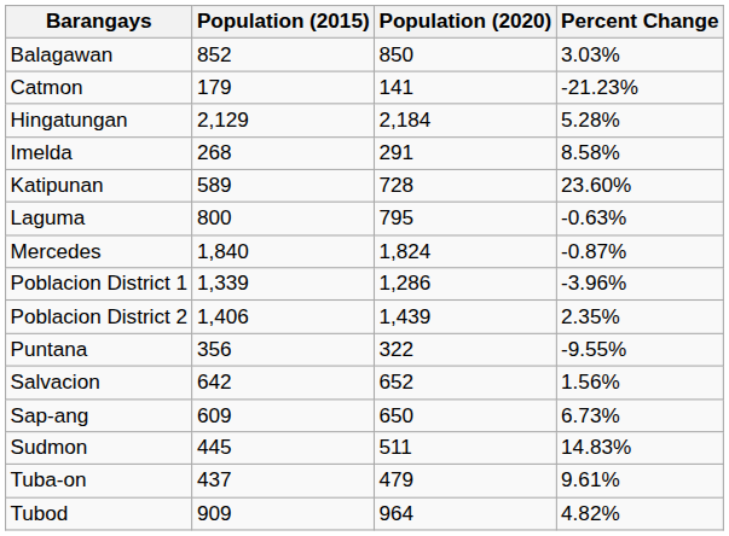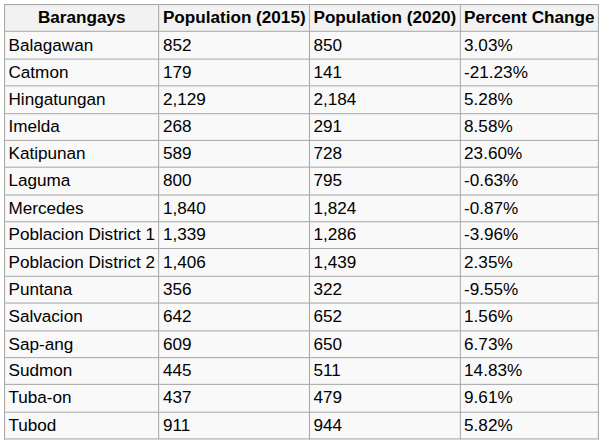Tubod | Population (2015): 909 -> 911
Tubod | Population (2020): 964 -> 944
Tubod | Percent Change: 4.82% -> 5.82%
